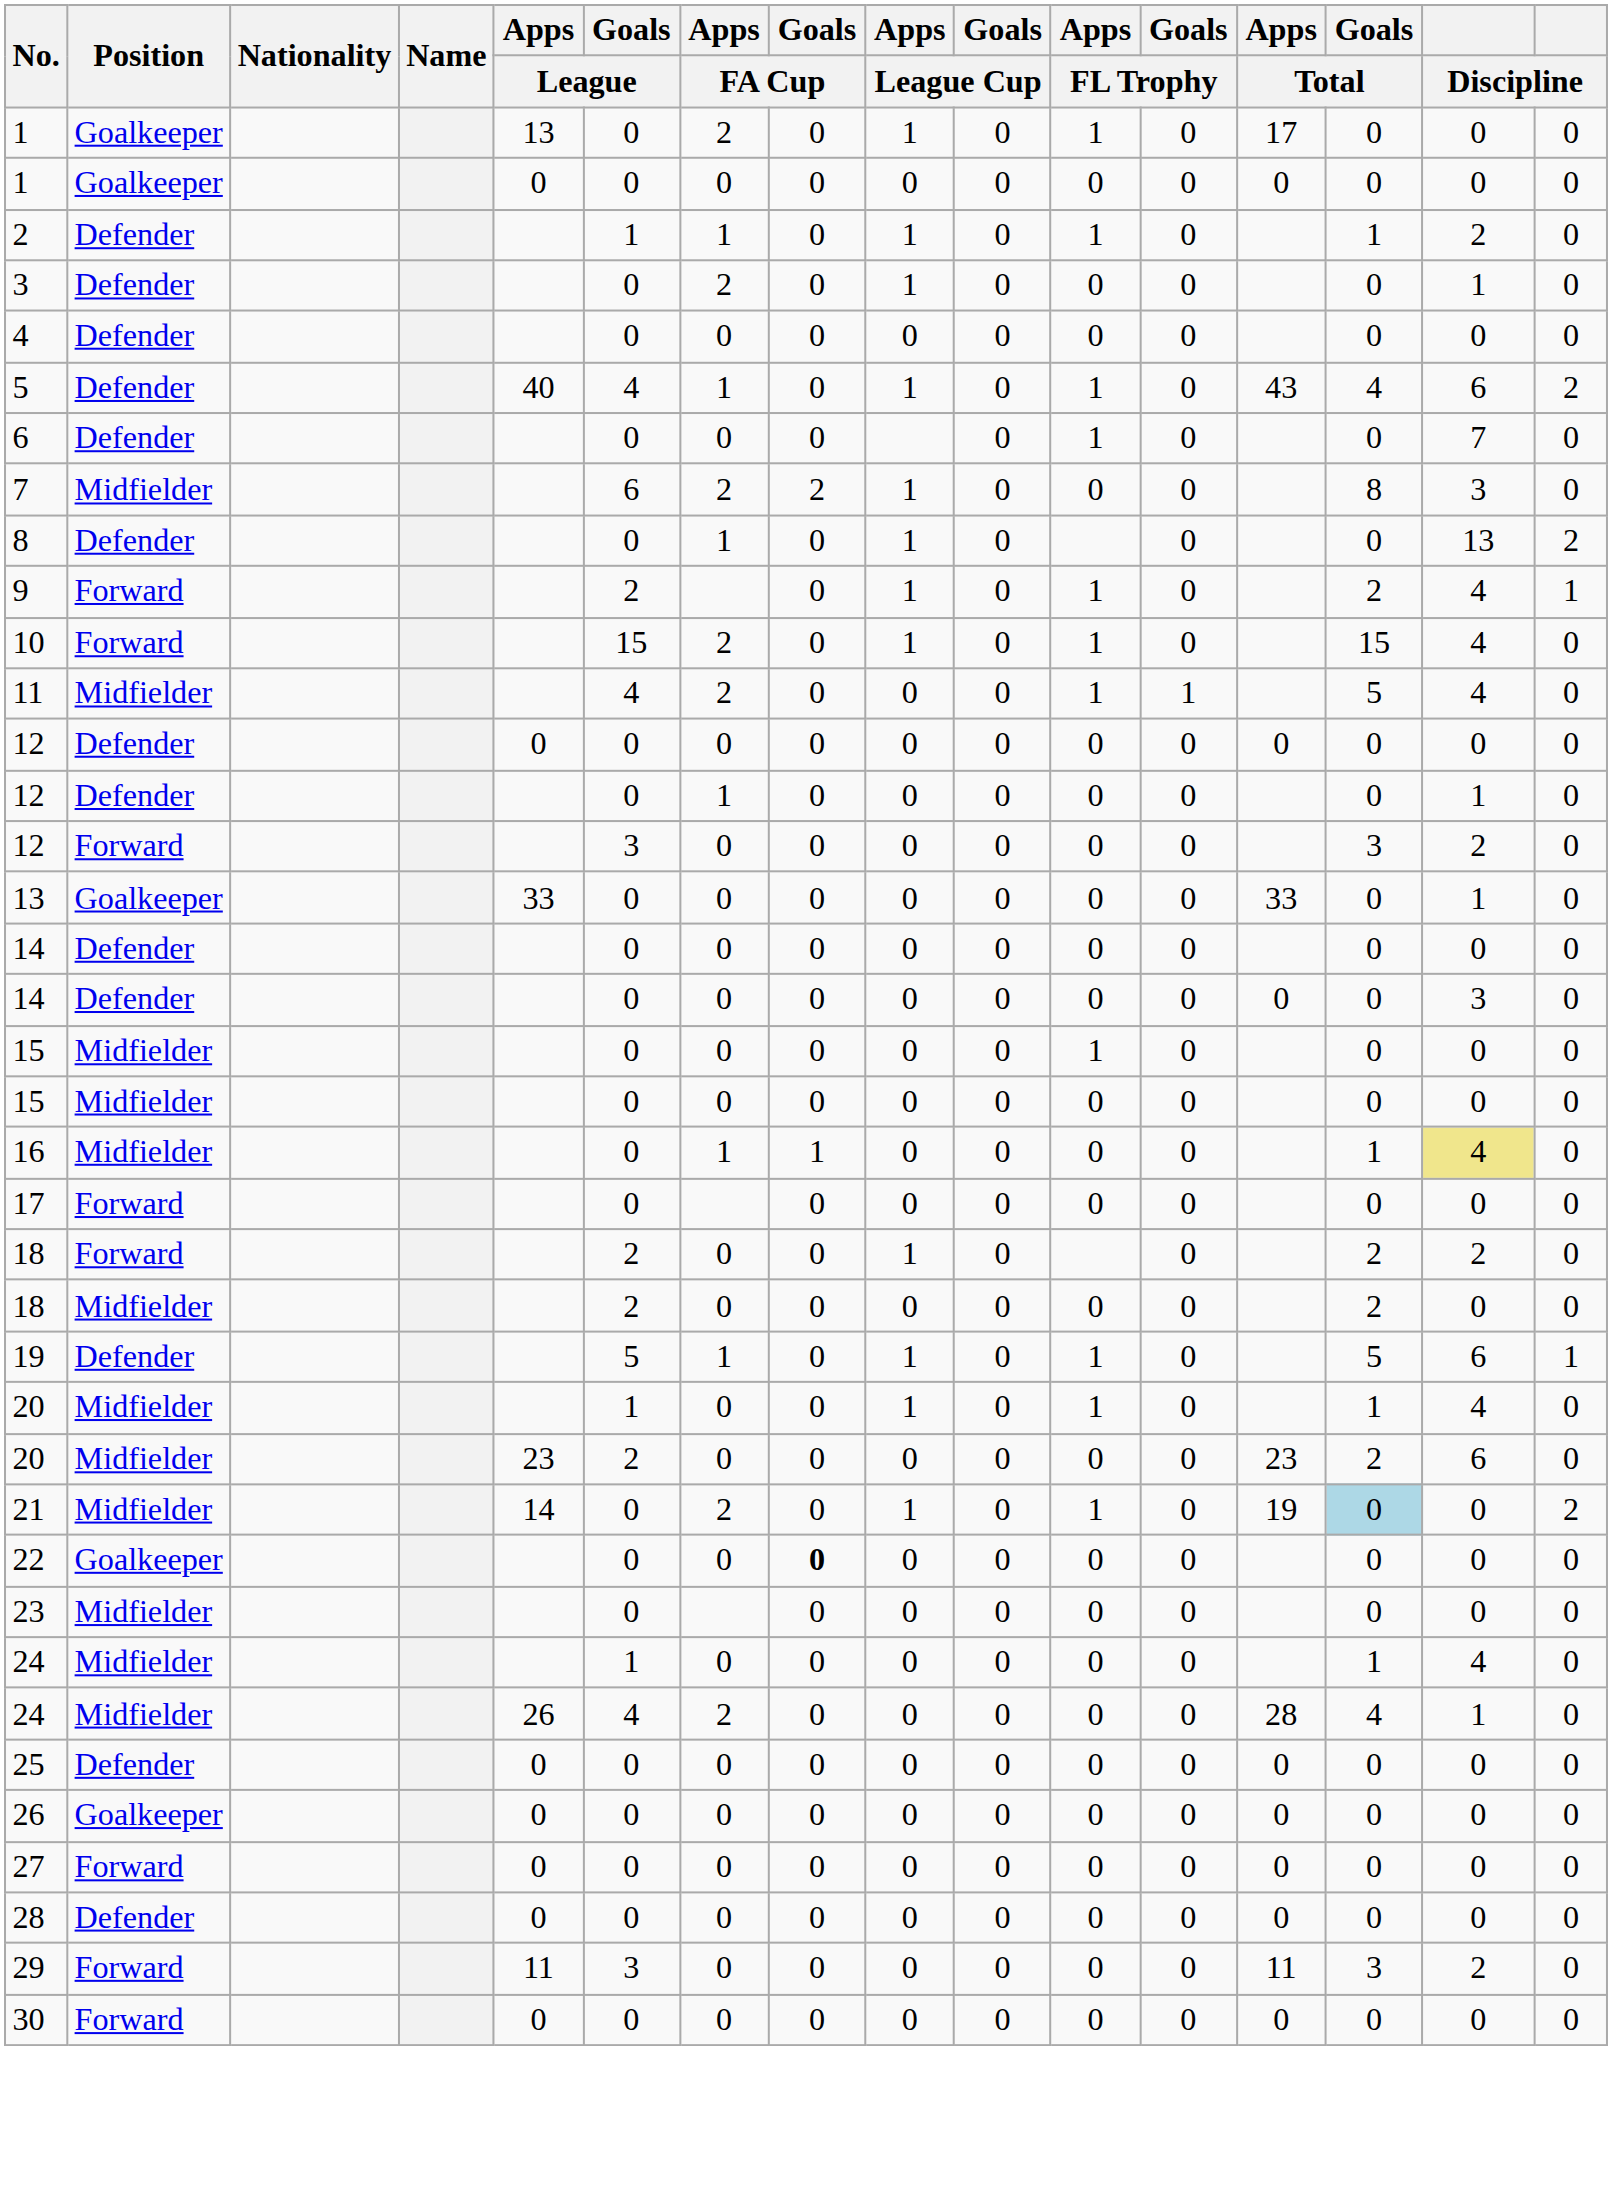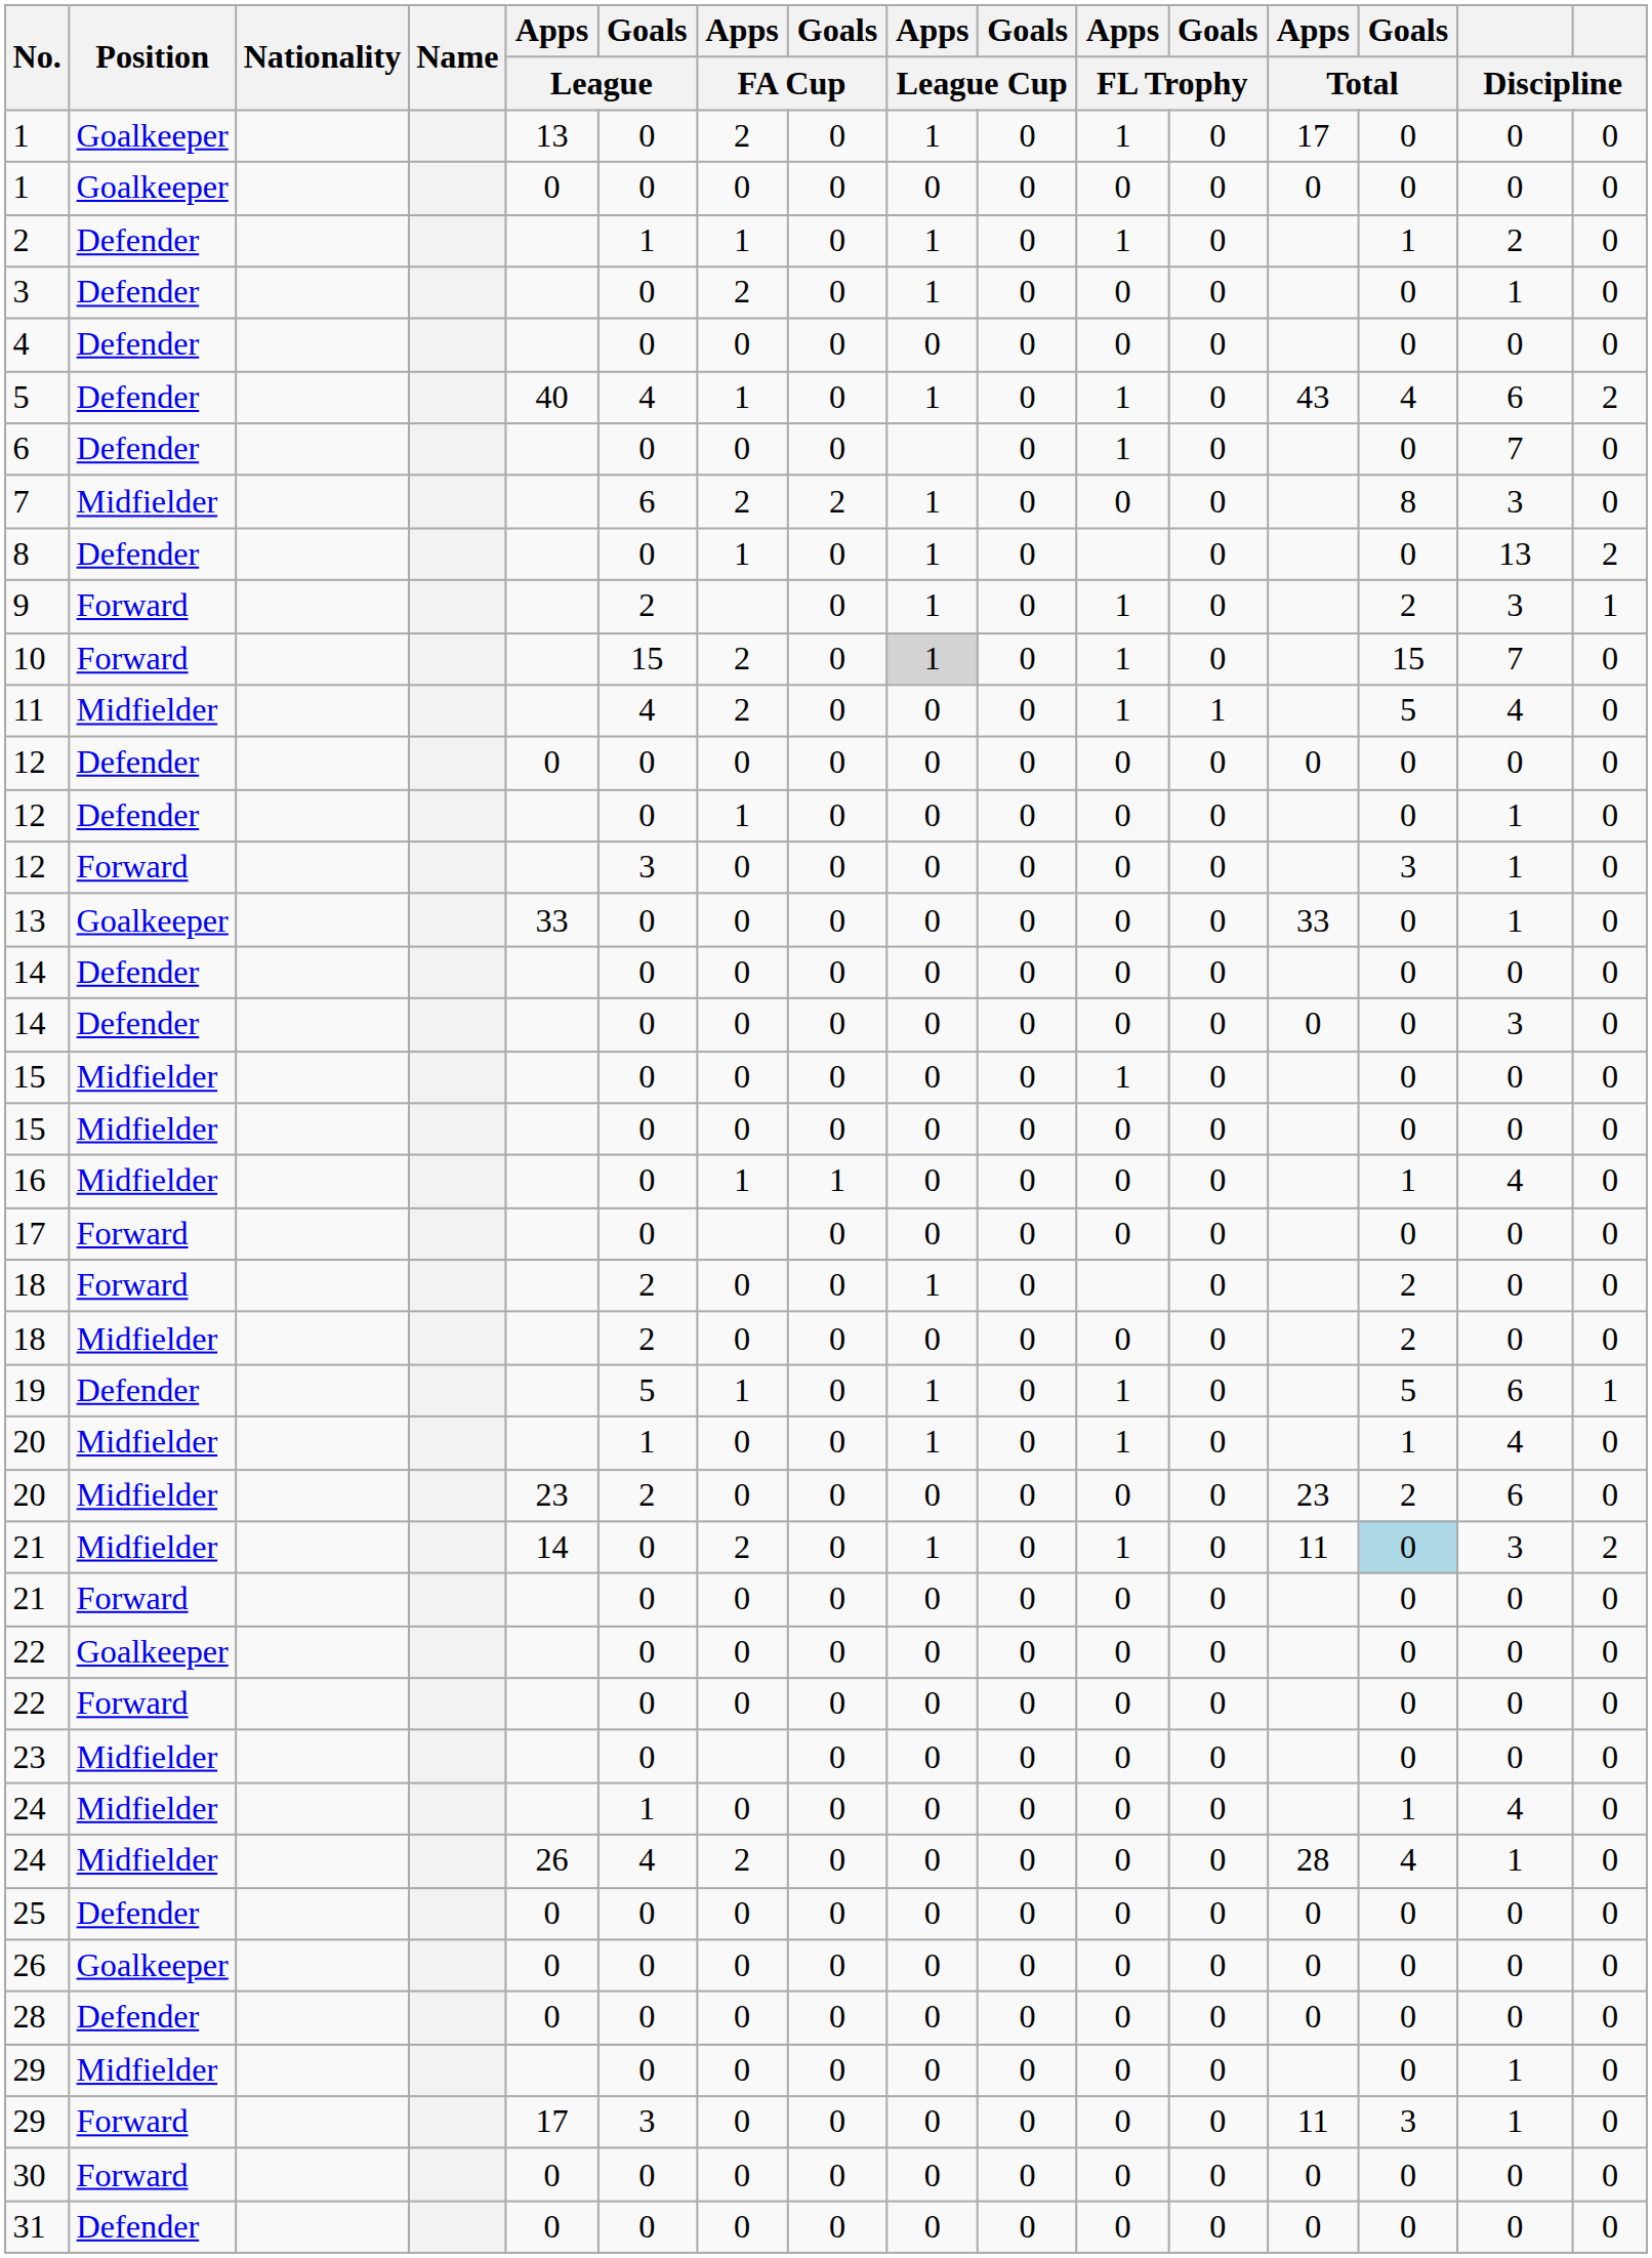9 | column 15: 4 -> 3
10 | Apps / League Cup: no background -> lightgrey background
10 | column 15: 4 -> 7
12 / Forward | column 15: 2 -> 1
16 | column 15: khaki background -> no background
18 / Forward | column 15: 2 -> 0
21 / Midfielder | Apps / Total: 19 -> 11
21 / Midfielder | column 15: 0 -> 3
+ row: 21 | Forward | 0 | 0 | 0 | 0 | 0 | 0 | 0 | 0 | 0 | 0
22 / Goalkeeper | Goals / FA Cup: bold -> normal
+ row: 22 | Forward | 0 | 0 | 0 | 0 | 0 | 0 | 0 | 0 | 0 | 0
- row: 27 | Forward | 0 | 0 | 0 | 0 | 0 | 0 | 0 | 0 | 0 | 0 | 0 | 0
+ row: 29 | Midfielder | 0 | 0 | 0 | 0 | 0 | 0 | 0 | 0 | 1 | 0
29 / Forward | Apps / League: 11 -> 17
29 / Forward | column 15: 2 -> 1
+ row: 31 | Defender | 0 | 0 | 0 | 0 | 0 | 0 | 0 | 0 | 0 | 0 | 0 | 0
